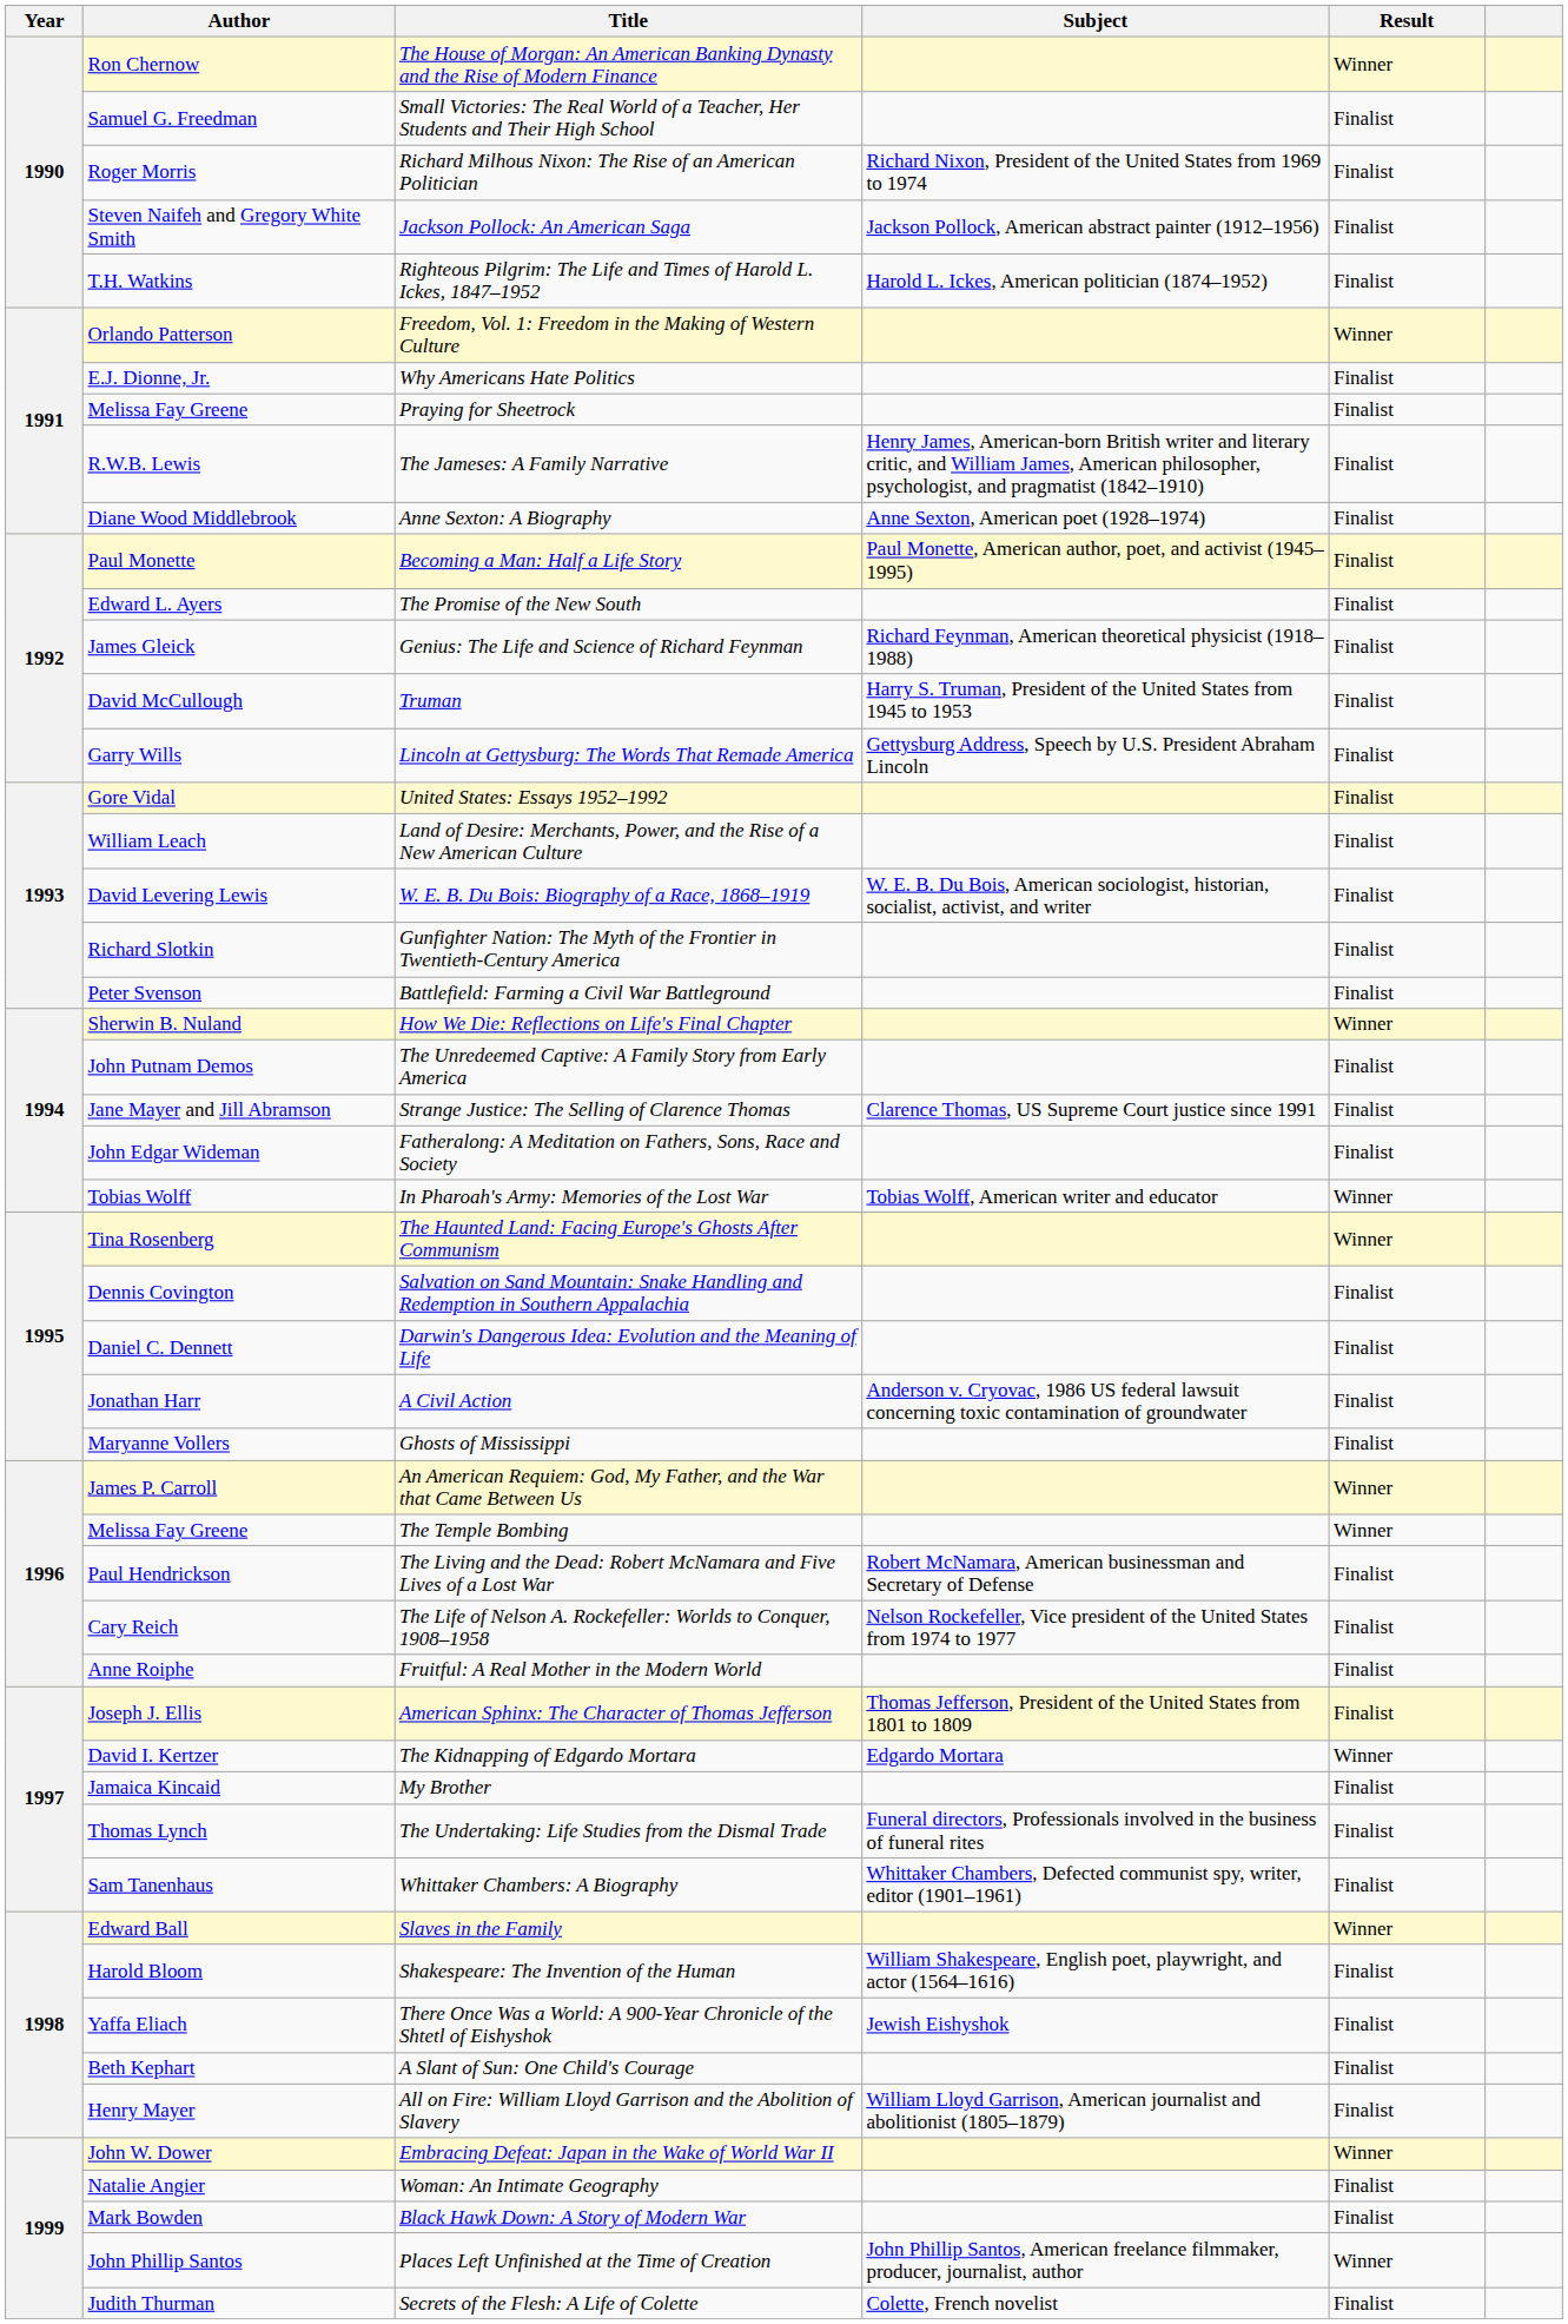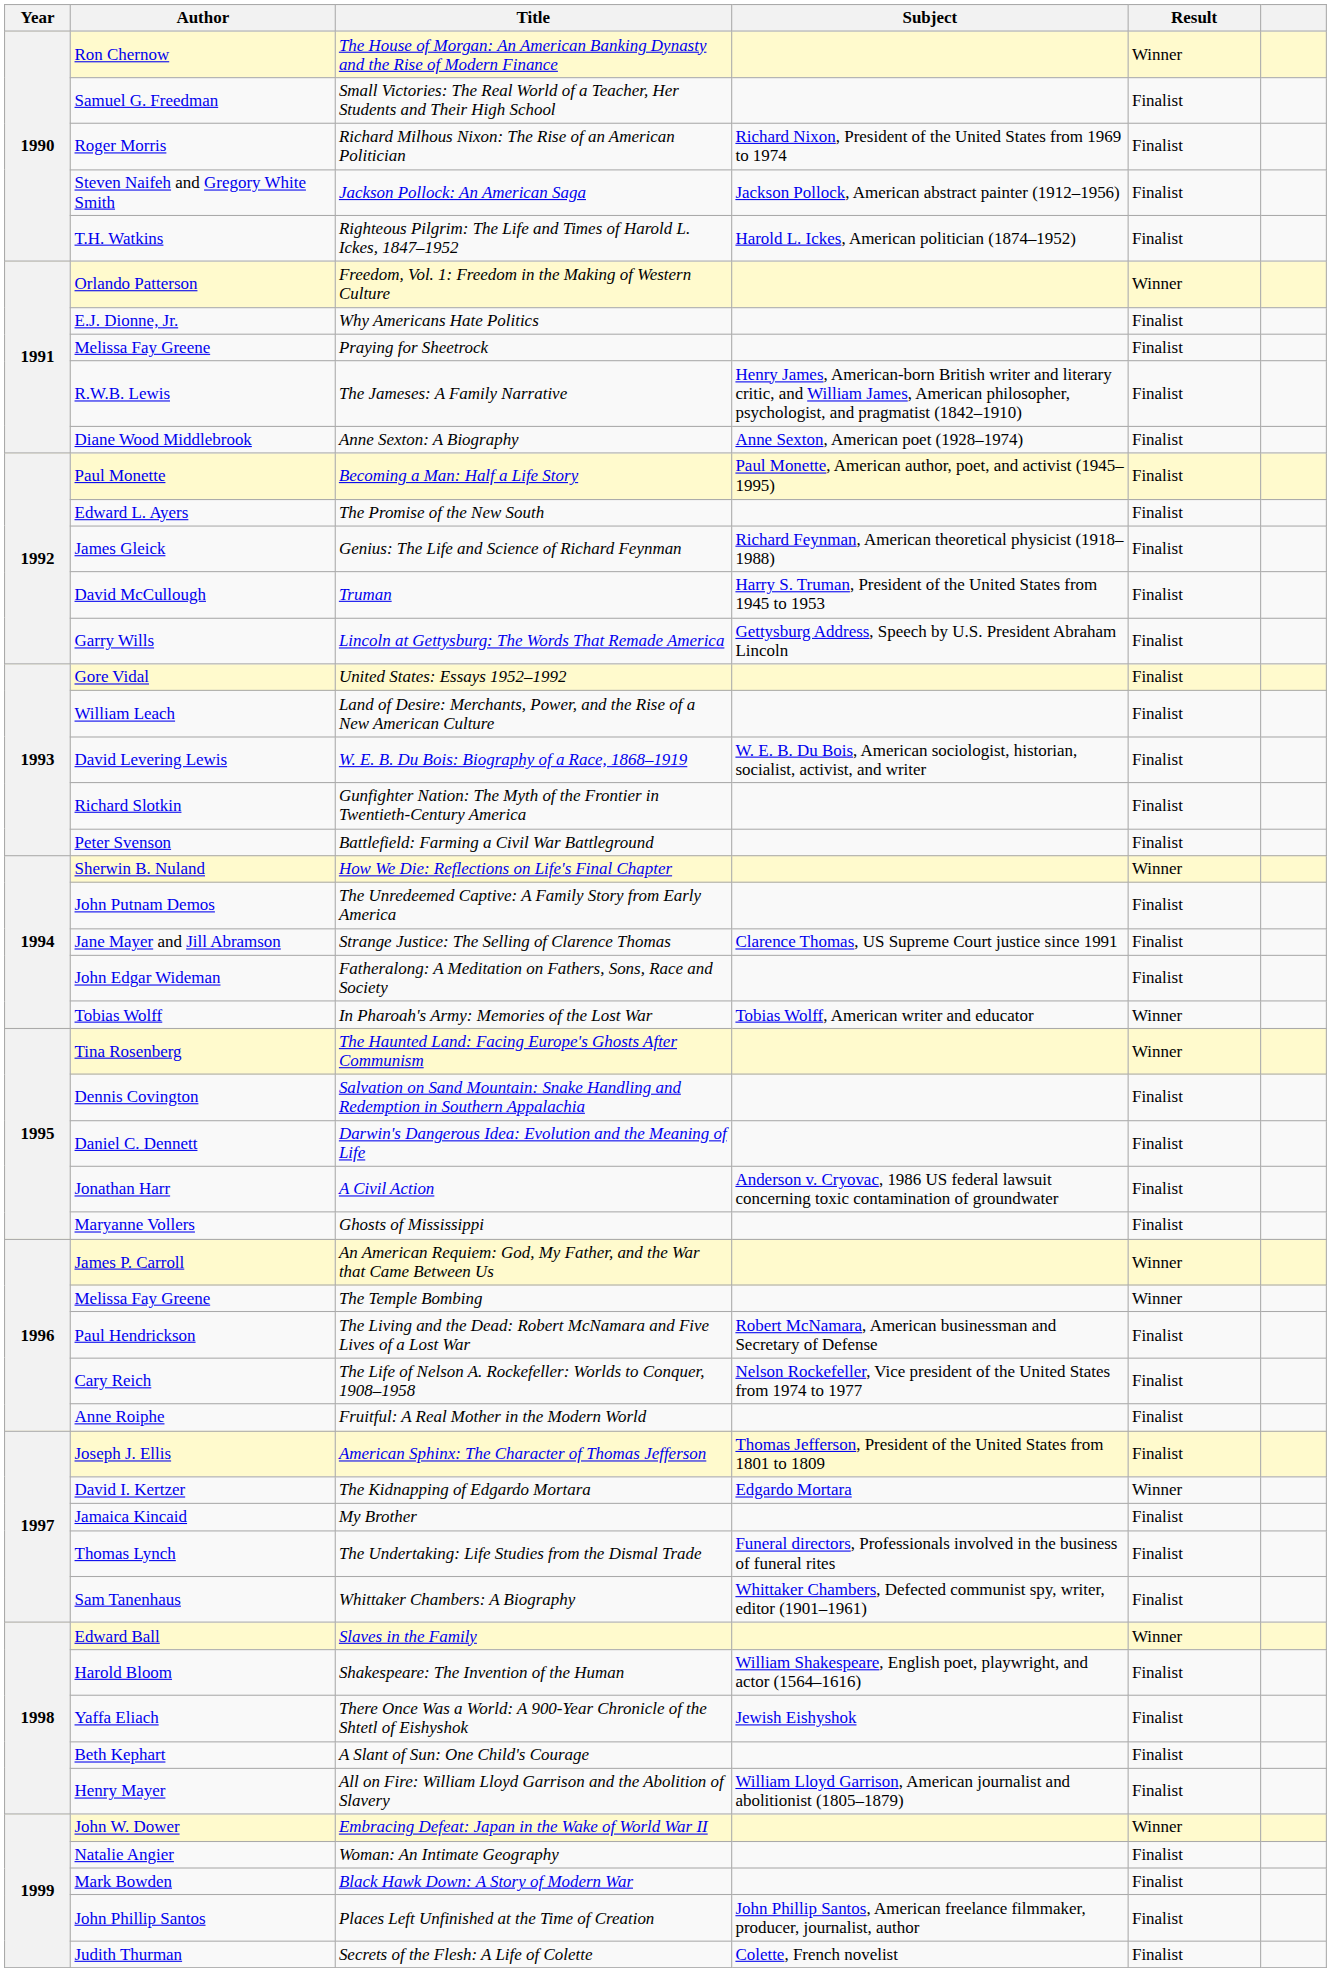Places Left Unfinished at the Time of Creation | Result: Winner -> Finalist
